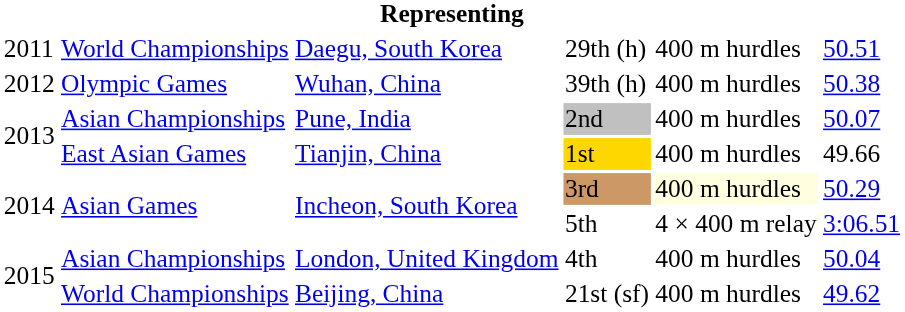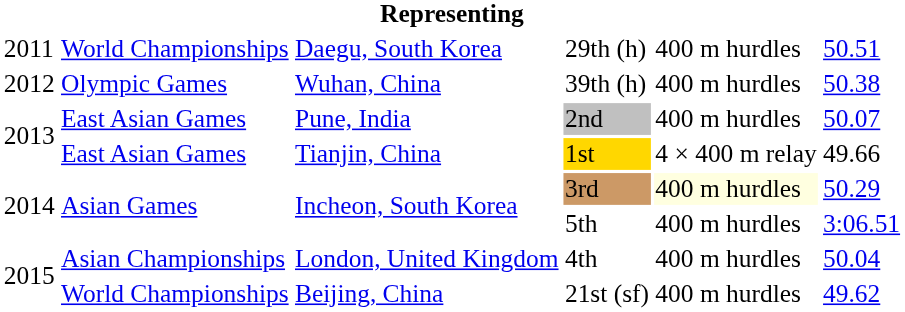2nd | column 2: Asian Championships -> East Asian Games
1st | column 5: 400 m hurdles -> 4 × 400 m relay
5th | column 5: 4 × 400 m relay -> 400 m hurdles
